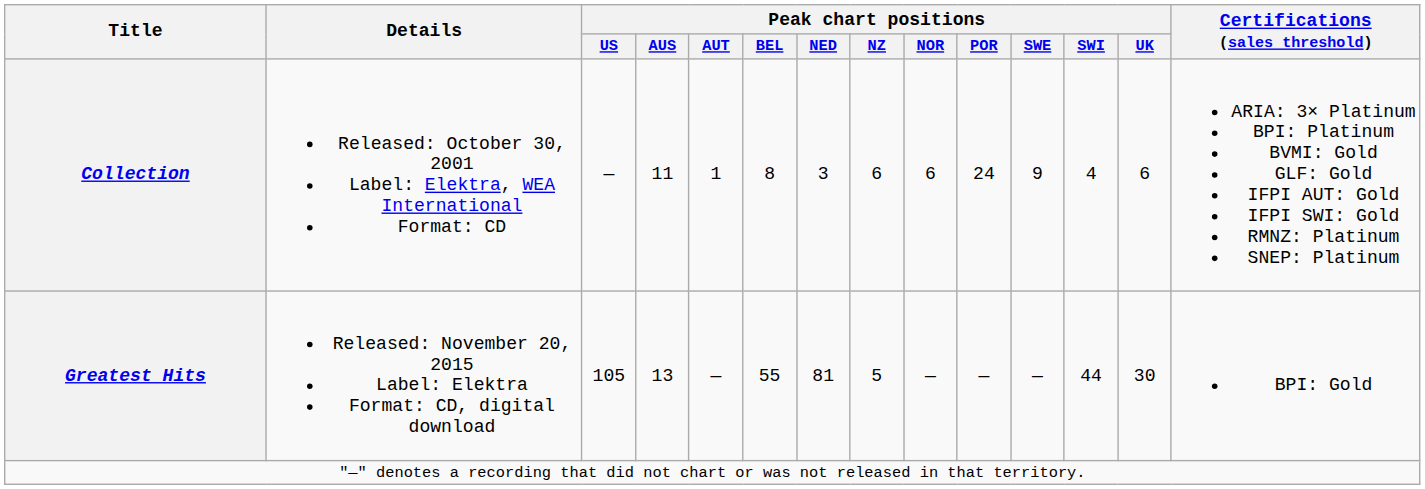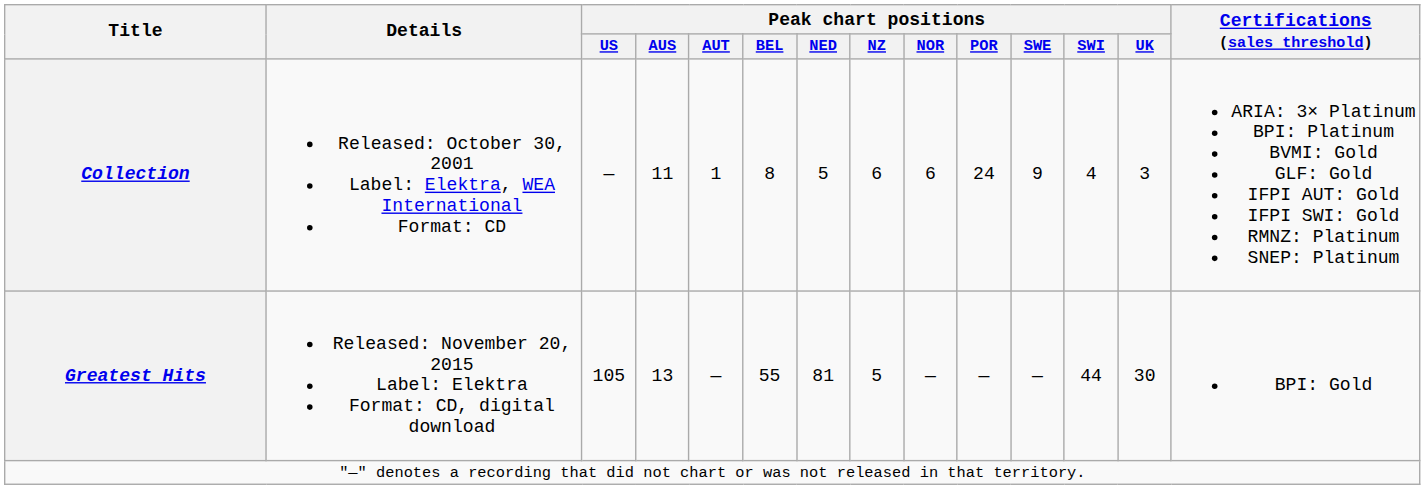Collection | Peak chart positions / NED: 3 -> 5
Collection | Peak chart positions / UK: 6 -> 3
